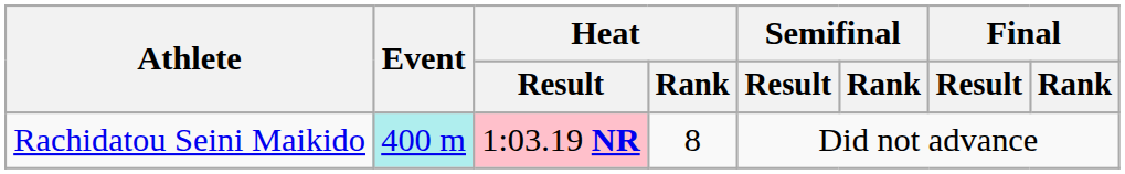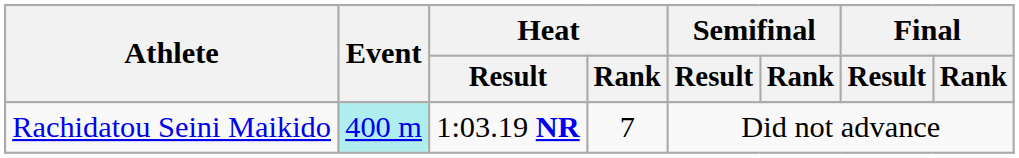Rachidatou Seini Maikido | Heat / Result: pink background -> no background
Rachidatou Seini Maikido | Heat / Rank: 8 -> 7
